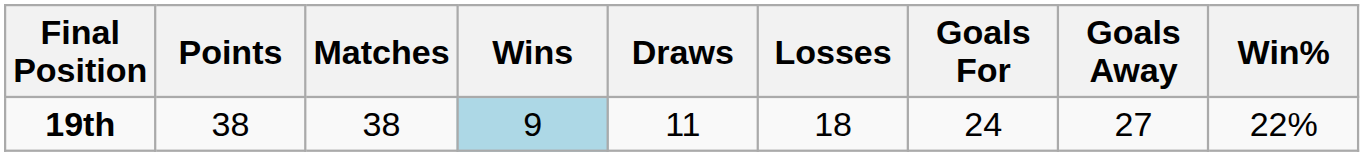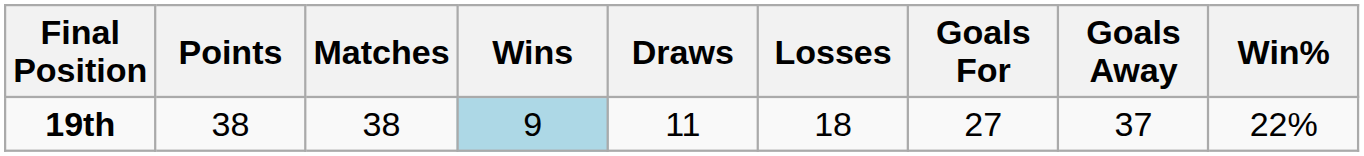19th | Goals For: 24 -> 27
19th | Goals Away: 27 -> 37
